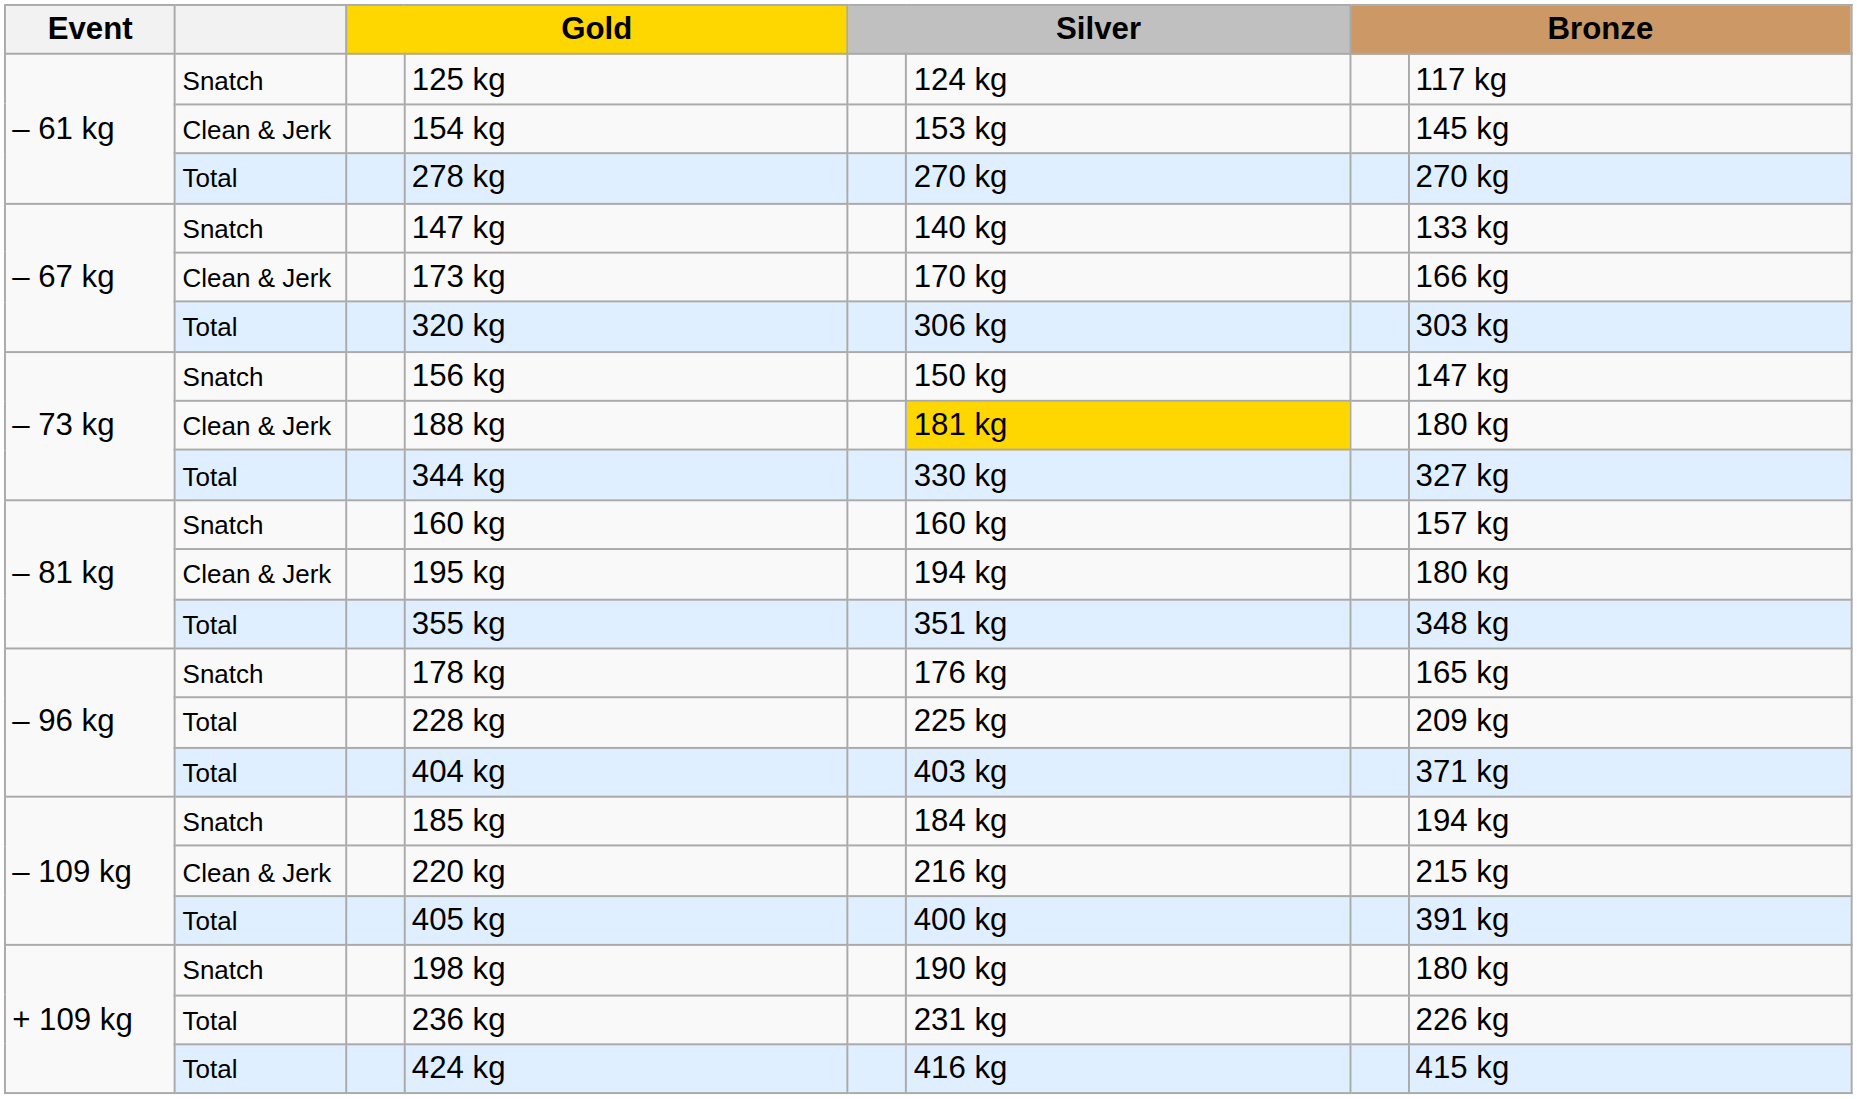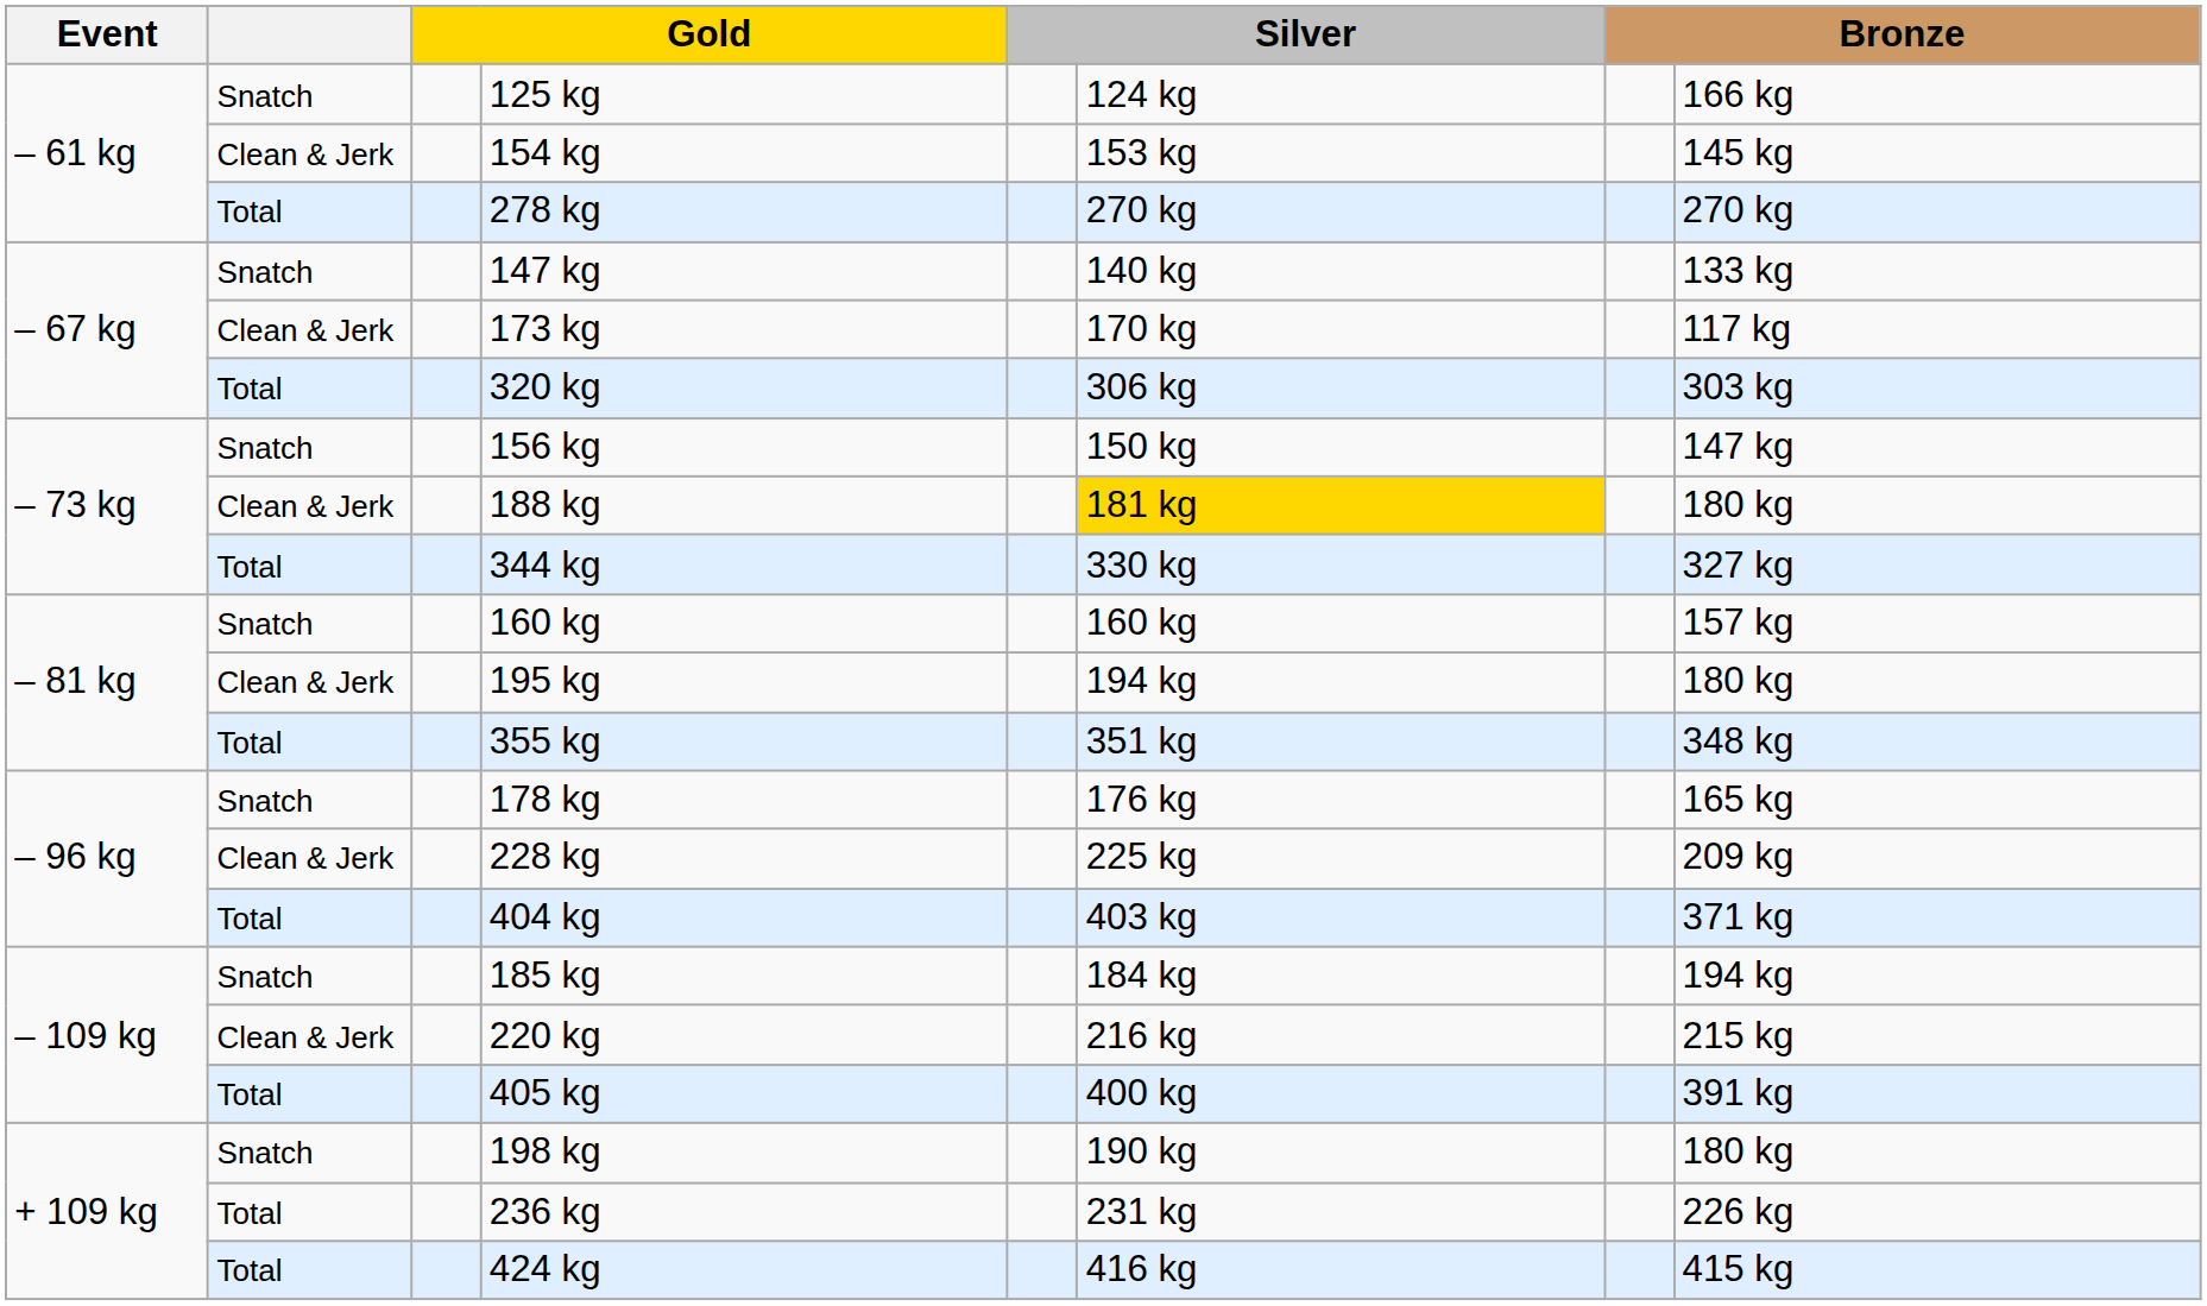125 kg | column 8: 117 kg -> 166 kg
173 kg | column 8: 166 kg -> 117 kg
228 kg | column 2: Total -> Clean & Jerk
